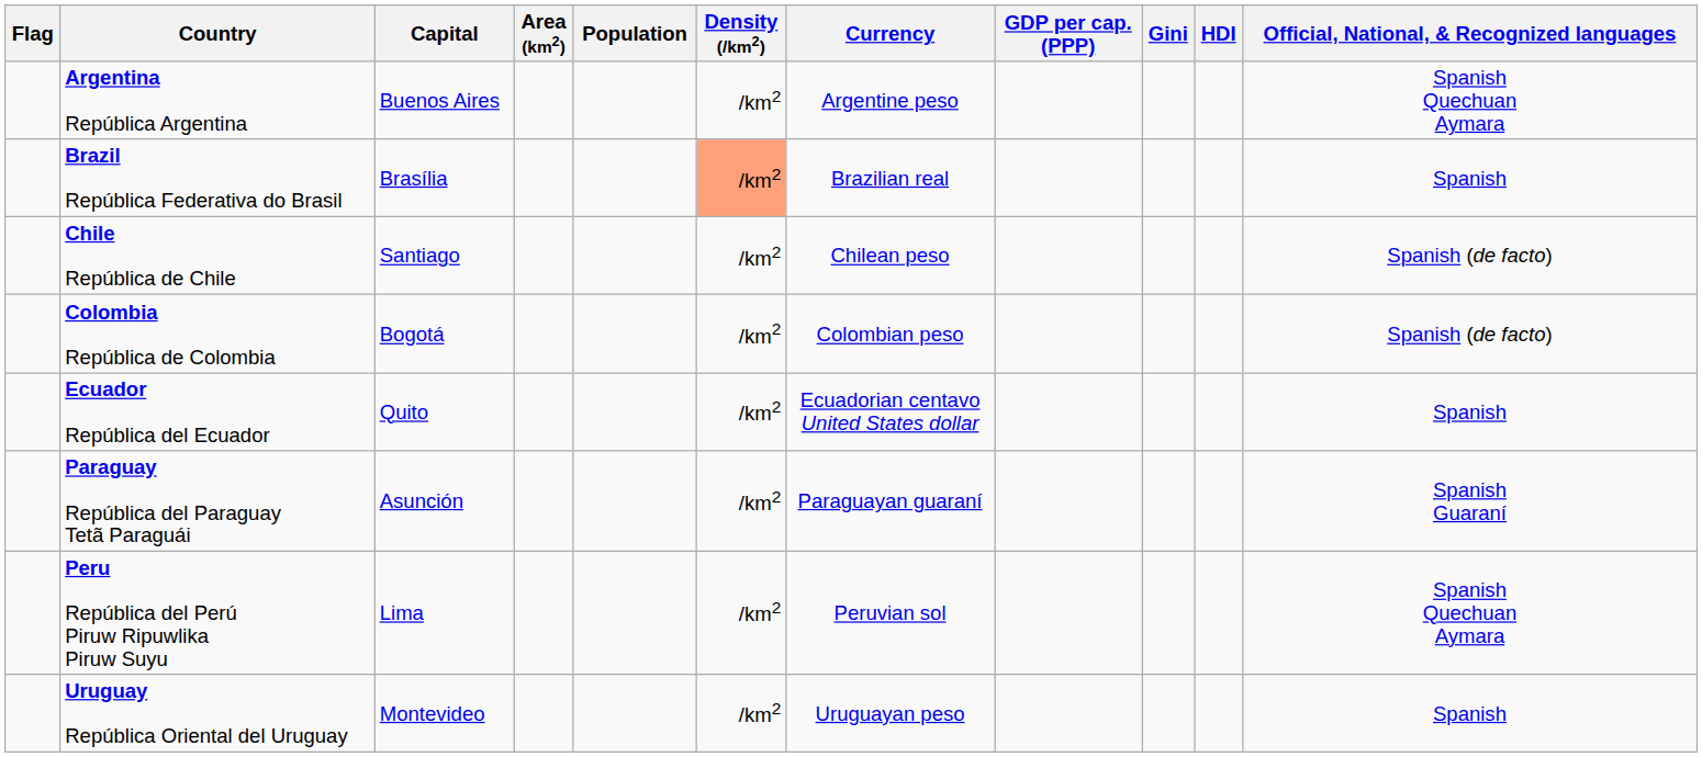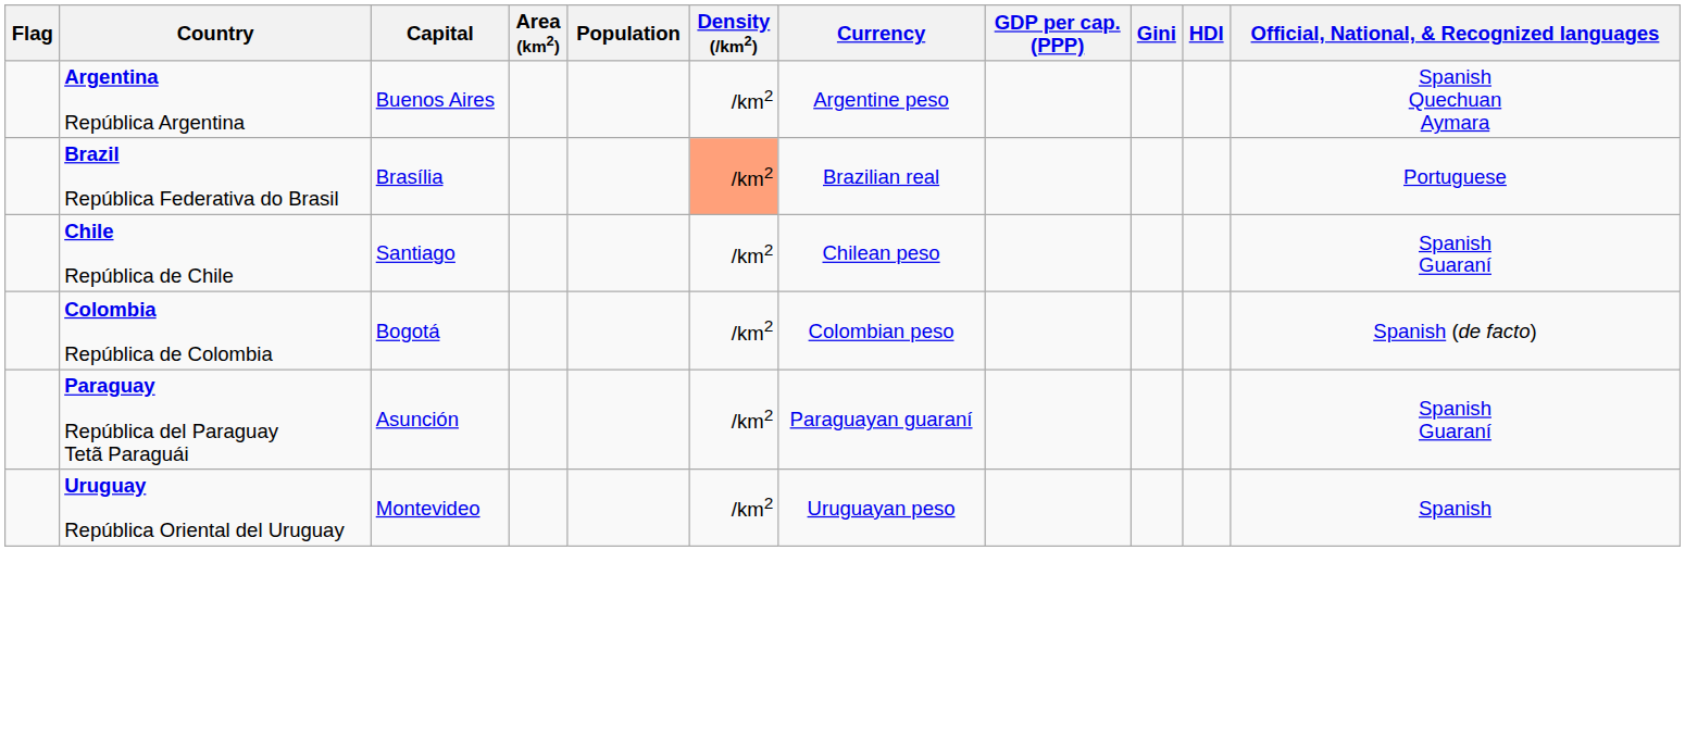Brazil República Federativa do Brasil | Official, National, & Recognized languages: Spanish -> Portuguese
Chile República de Chile | Official, National, & Recognized languages: Spanish (de facto) -> Spanish Guaraní
- row: Ecuador República del Ecuador | Quito | /km2 | Ecuadorian centavo United States dollar | Spanish
- row: Peru República del Perú Piruw Ripuwlika Piruw Suyu | Lima | /km2 | Peruvian sol | Spanish Quechuan Aymara
